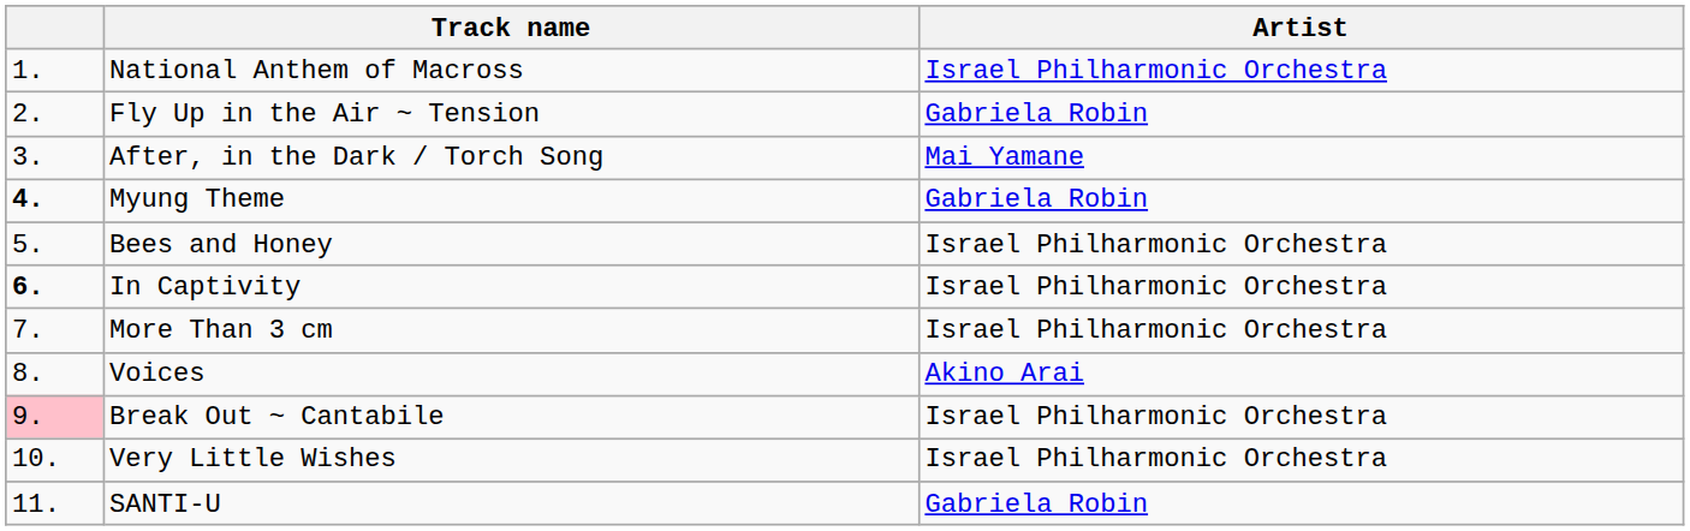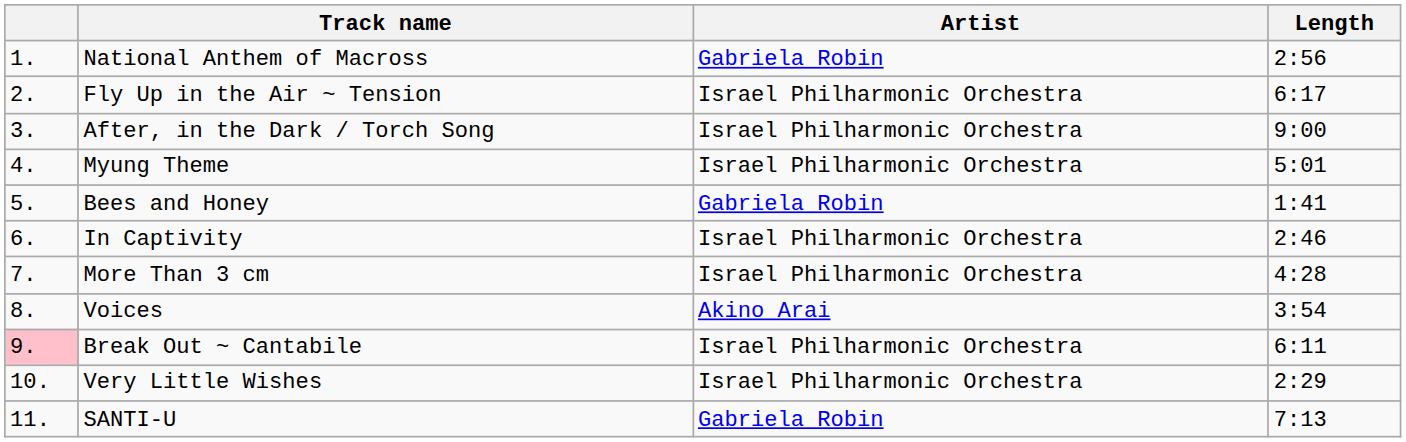+ column: Length | 2:56 | 6:17 | 9:00 | 5:01 | 1:41 | 2:46 | 4:28 | 3:54 | 6:11 | 2:29 | 7:13
National Anthem of Macross | Artist: Israel Philharmonic Orchestra -> Gabriela Robin
Fly Up in the Air ~ Tension | Artist: Gabriela Robin -> Israel Philharmonic Orchestra
After, in the Dark / Torch Song | Artist: Mai Yamane -> Israel Philharmonic Orchestra
Myung Theme | column 1: bold -> normal
Myung Theme | Artist: Gabriela Robin -> Israel Philharmonic Orchestra
Bees and Honey | Artist: Israel Philharmonic Orchestra -> Gabriela Robin
In Captivity | column 1: bold -> normal
